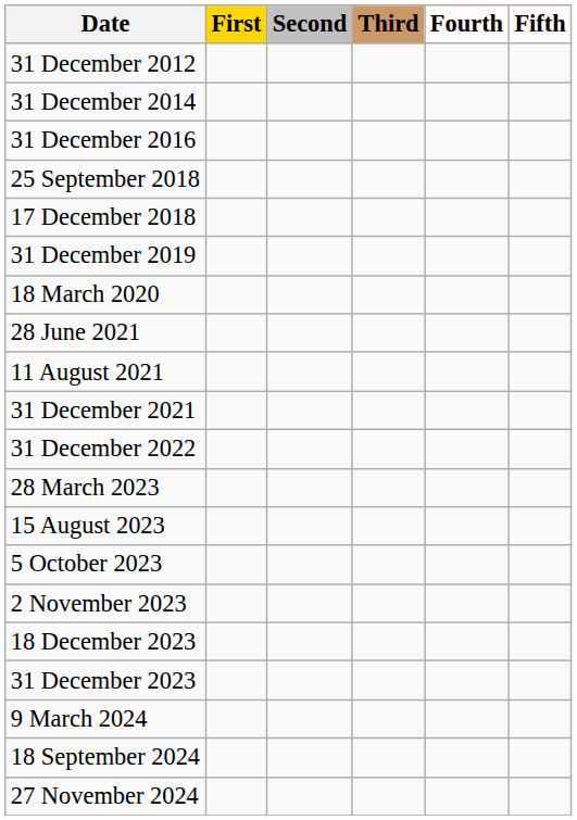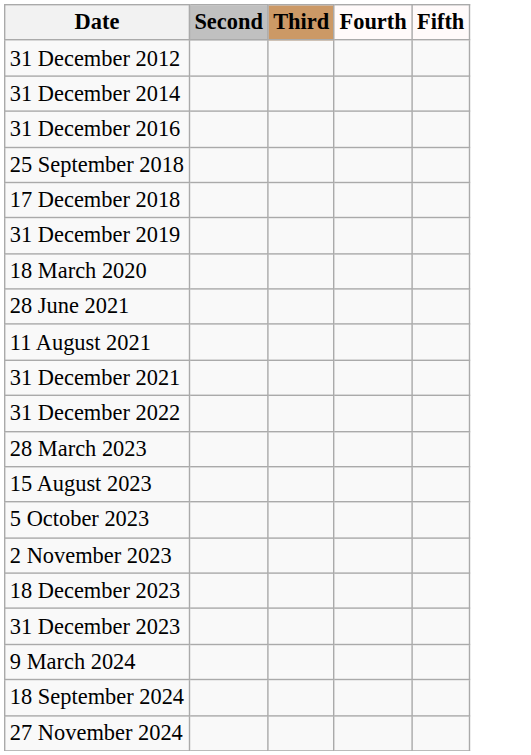- column: First
